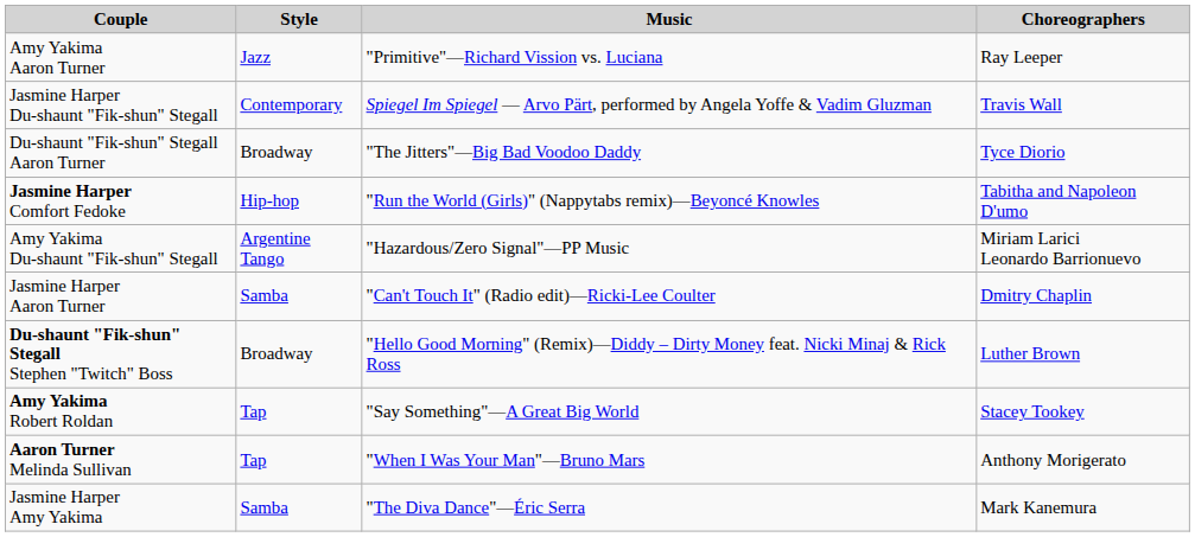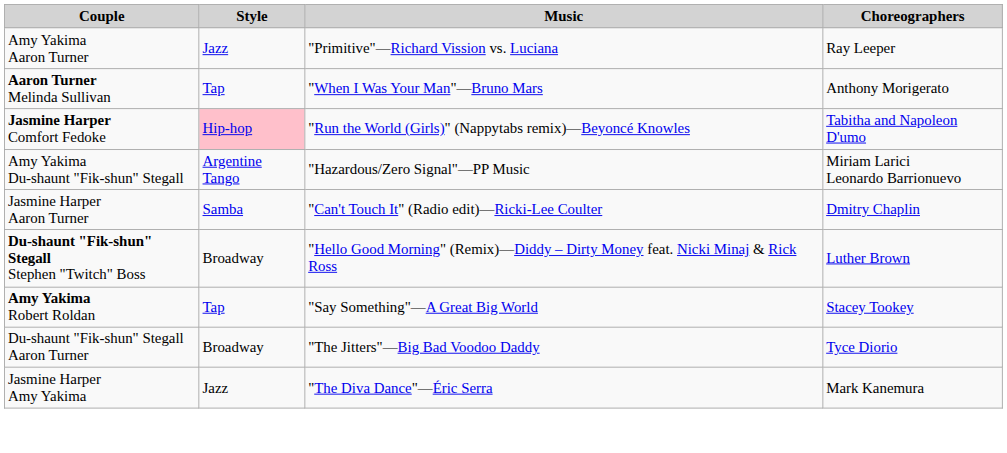- row: Jasmine Harper Du-shaunt "Fik-shun" Stegall | Contemporary | Spiegel Im Spiegel — Arvo Pärt, performed by Angela Yoffe & Vadim Gluzman | Travis Wall
rows swapped: Aaron Turner Melinda Sullivan <-> Du-shaunt "Fik-shun" Stegall Aaron Turner
Jasmine Harper Comfort Fedoke | Style: no background -> pink background
Jasmine Harper Amy Yakima | Style: Samba -> Jazz
